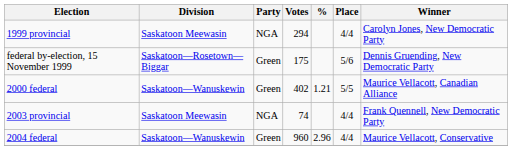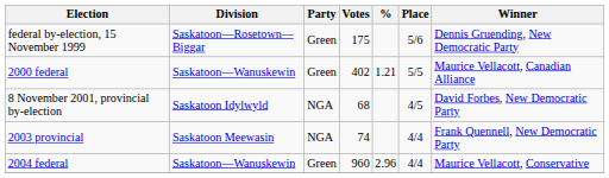- row: 1999 provincial | Saskatoon Meewasin | NGA | 294 | 4/4 | Carolyn Jones, New Democratic Party
+ row: 8 November 2001, provincial by-election | Saskatoon Idylwyld | NGA | 68 | 4/5 | David Forbes, New Democratic Party
